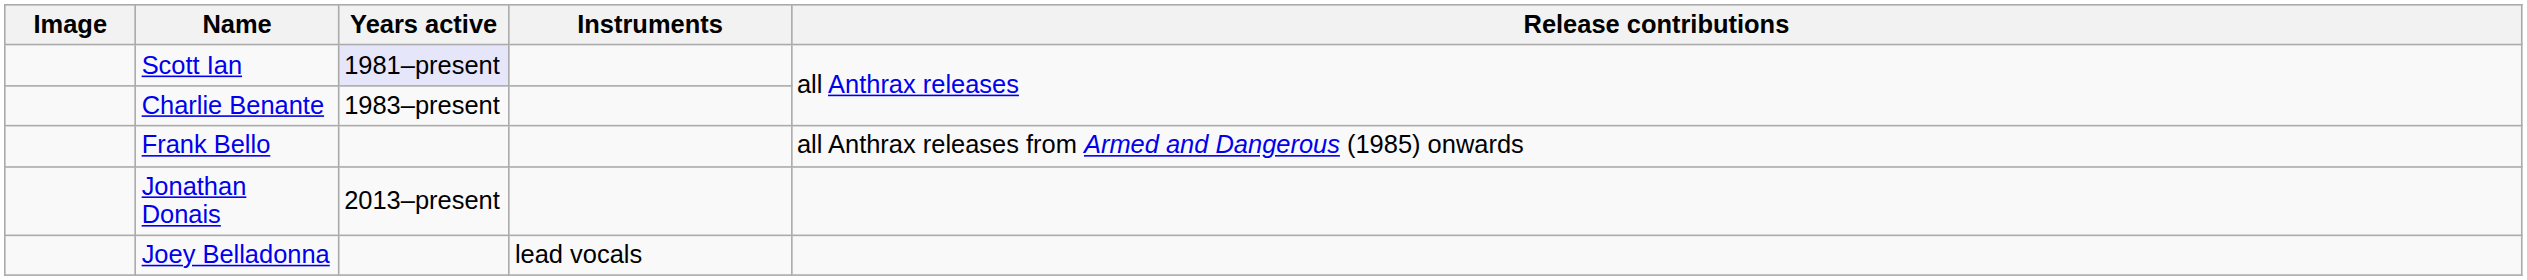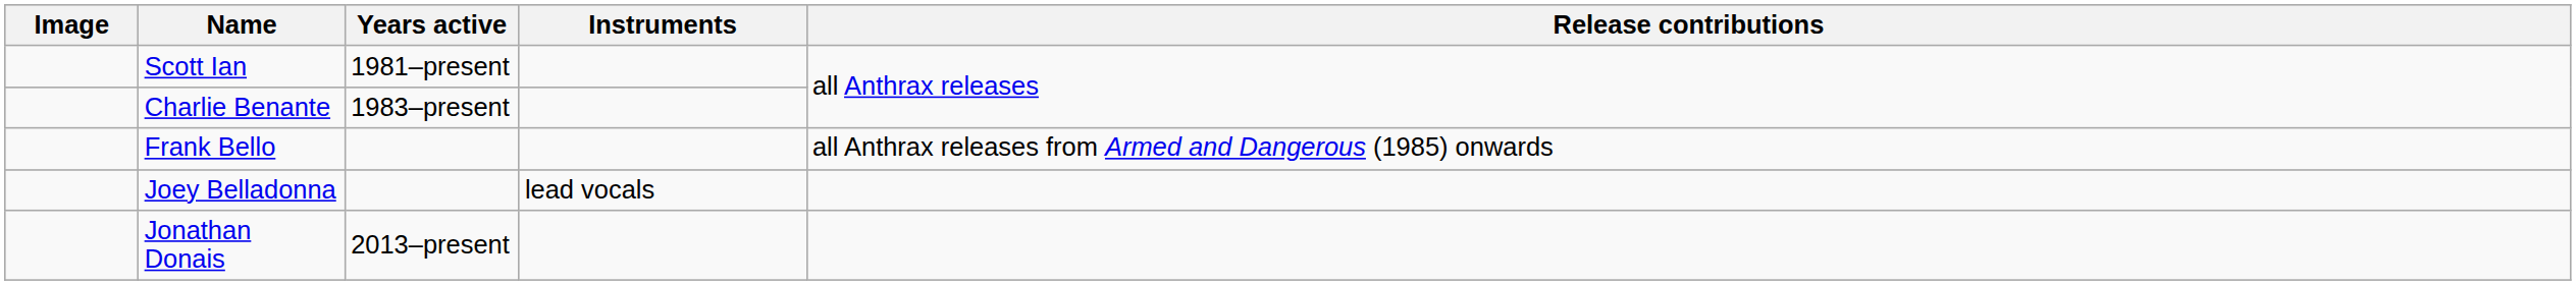Scott Ian | Years active: lavender background -> no background
rows swapped: Joey Belladonna <-> Jonathan Donais
